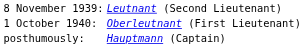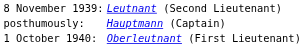rows swapped: 1 October 1940: <-> posthumously:
